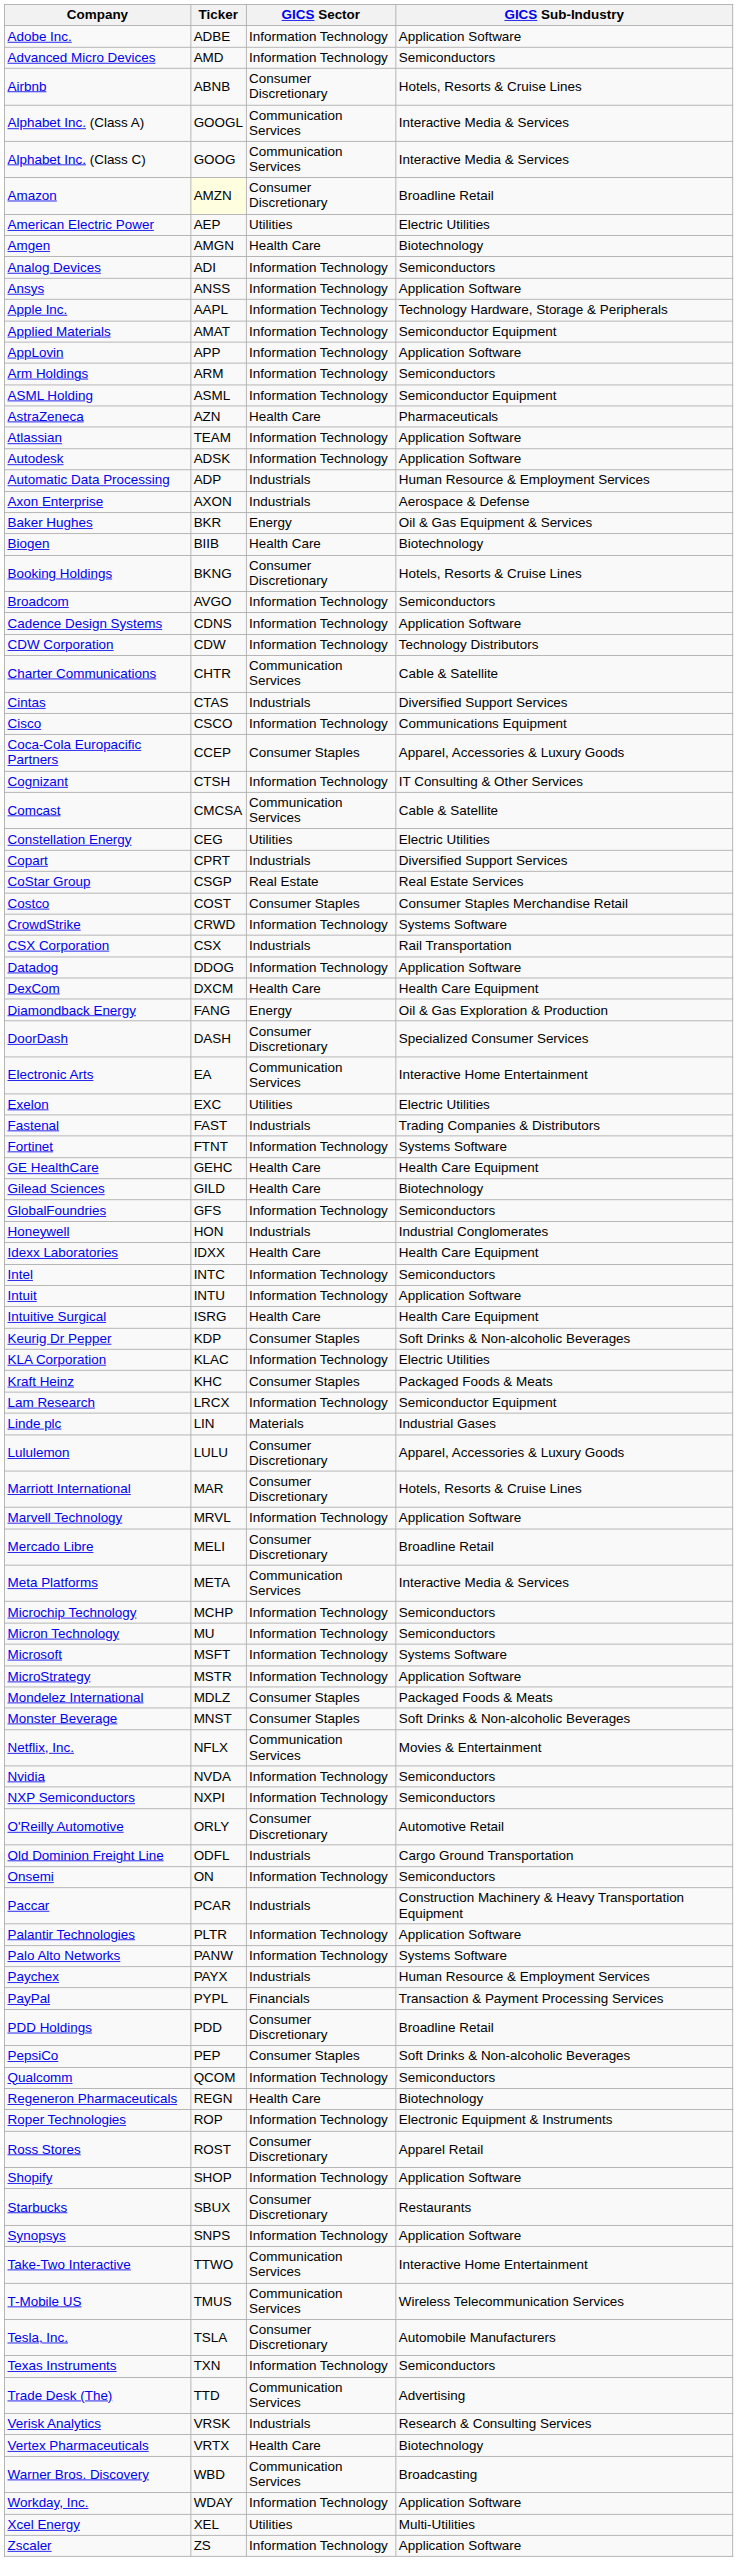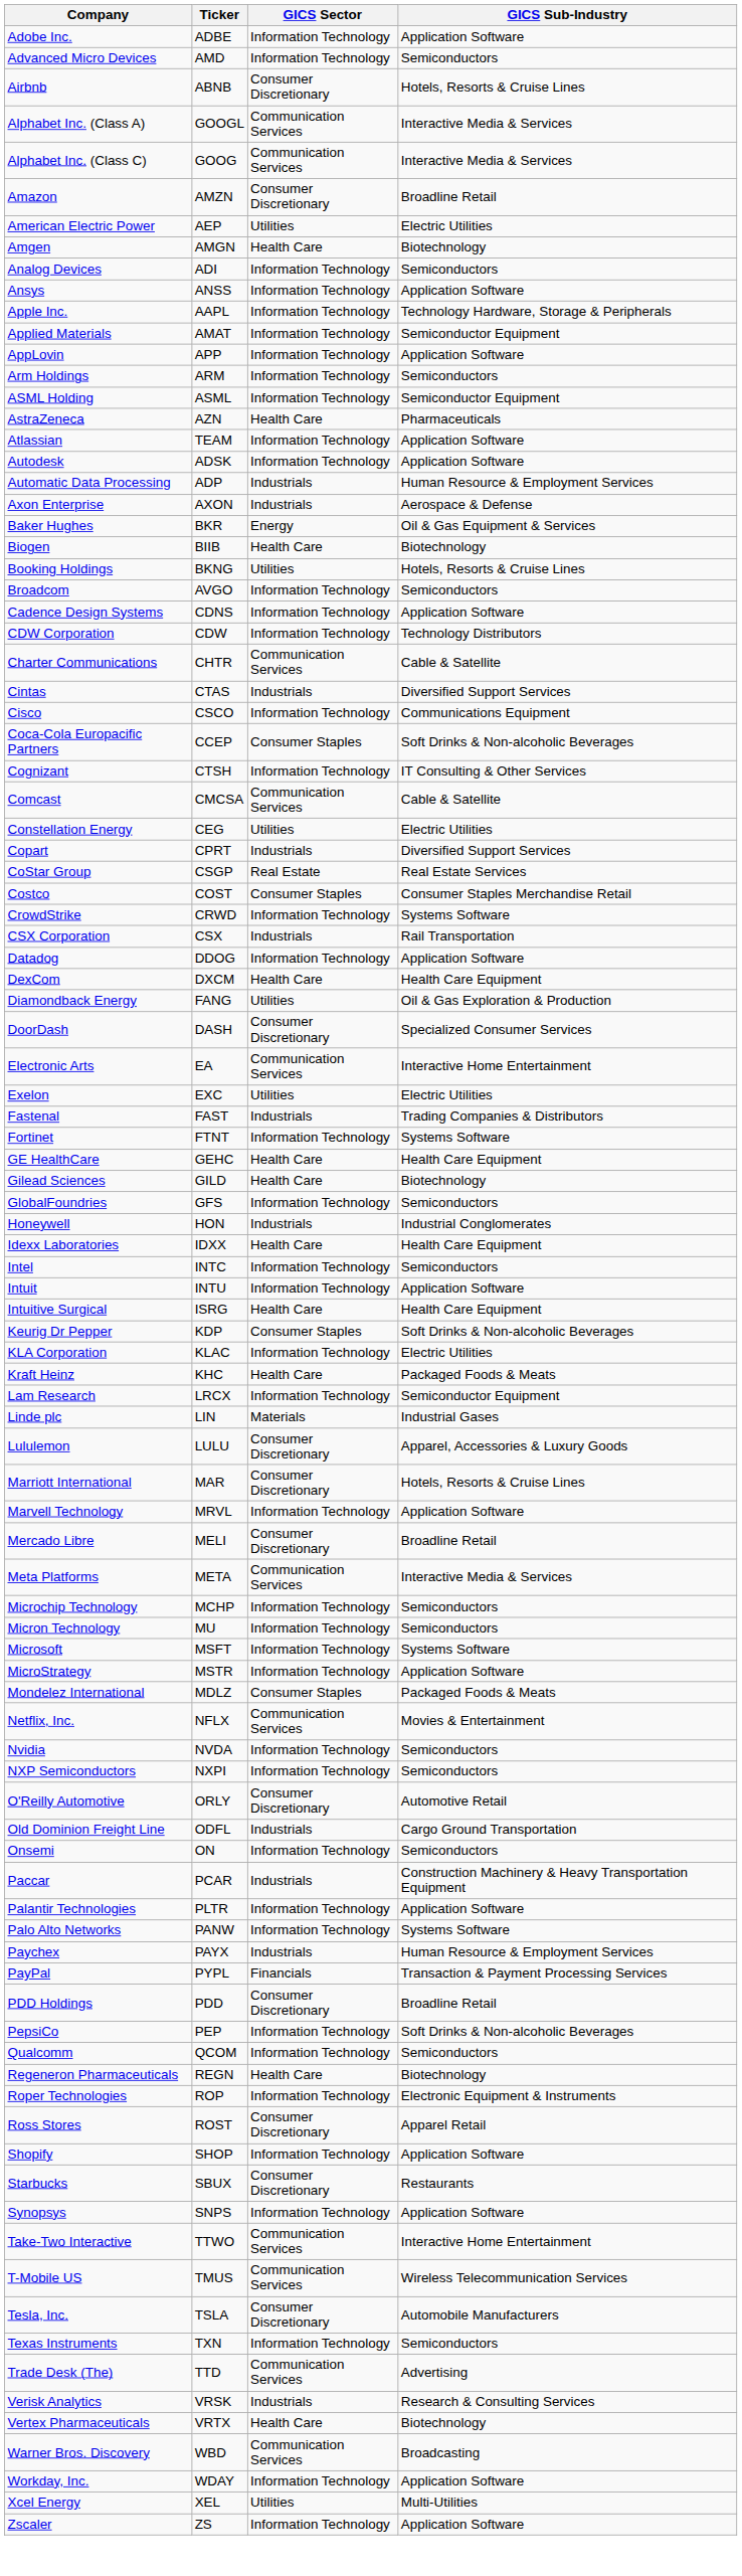Amazon | Ticker: lightyellow background -> no background
Booking Holdings | GICS Sector: Consumer Discretionary -> Utilities
Coca-Cola Europacific Partners | GICS Sub-Industry: Apparel, Accessories & Luxury Goods -> Soft Drinks & Non-alcoholic Beverages
Diamondback Energy | GICS Sector: Energy -> Utilities
Kraft Heinz | GICS Sector: Consumer Staples -> Health Care
- row: Monster Beverage | MNST | Consumer Staples | Soft Drinks & Non-alcoholic Beverages
PepsiCo | GICS Sector: Consumer Staples -> Information Technology
